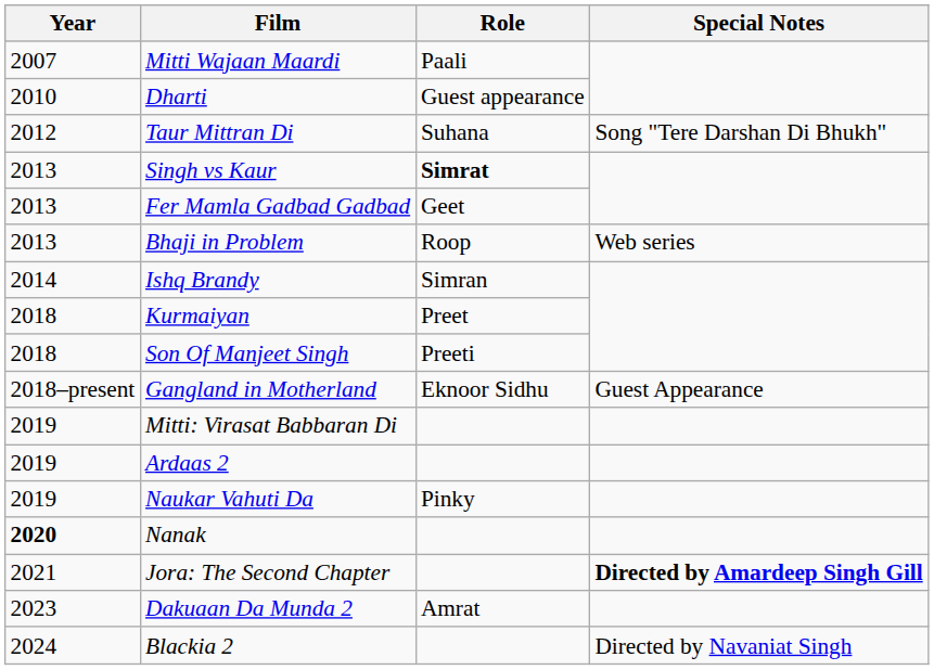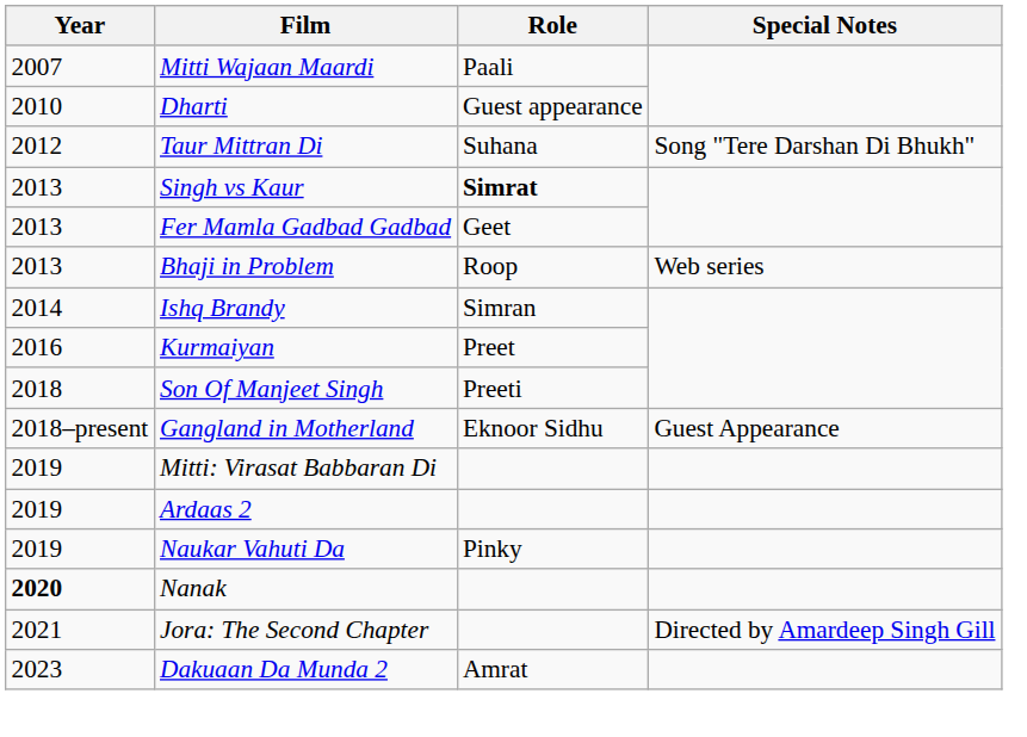Kurmaiyan | Year: 2018 -> 2016
Jora: The Second Chapter | Special Notes: bold -> normal
- row: 2024 | Blackia 2 | Directed by Navaniat Singh
